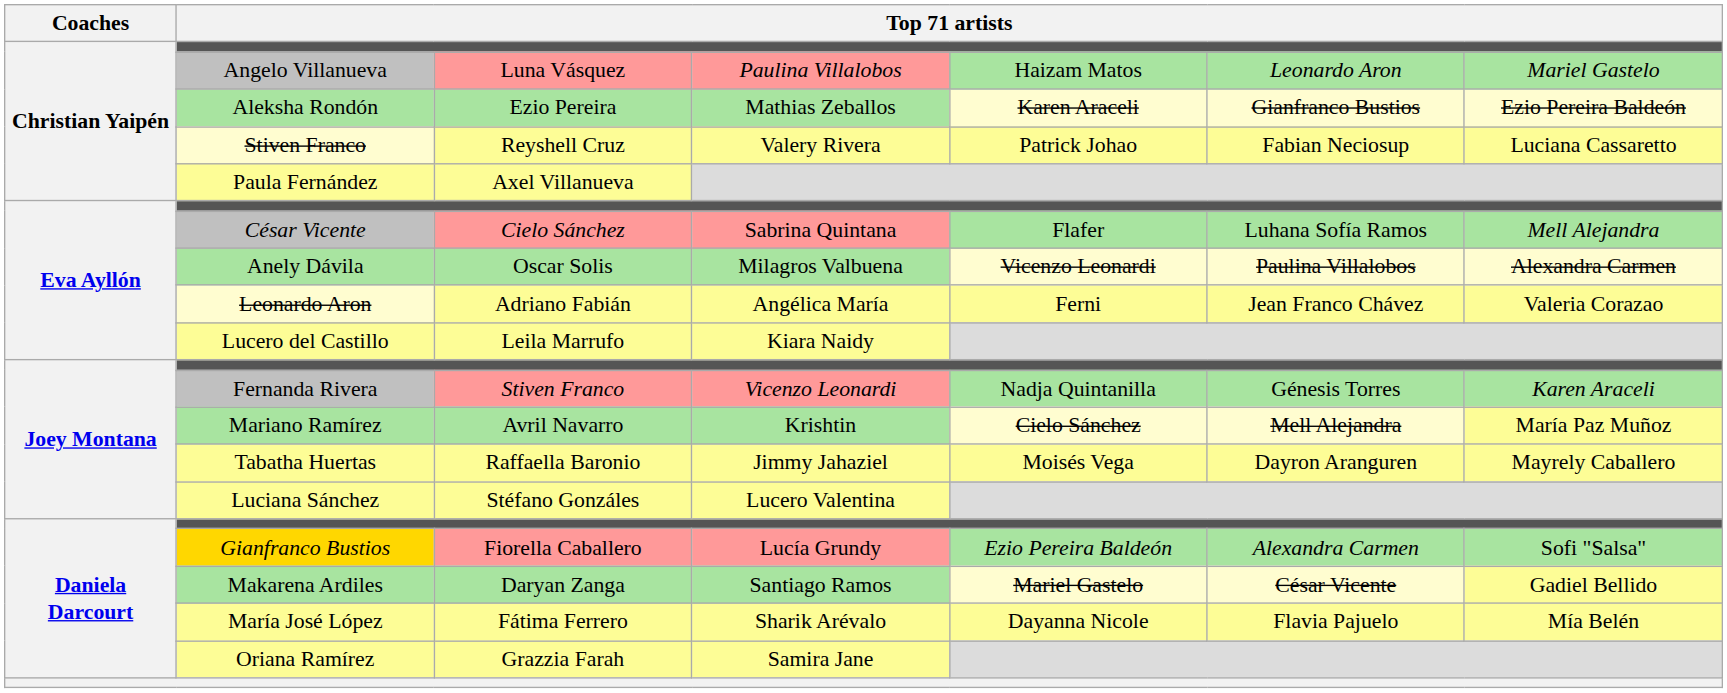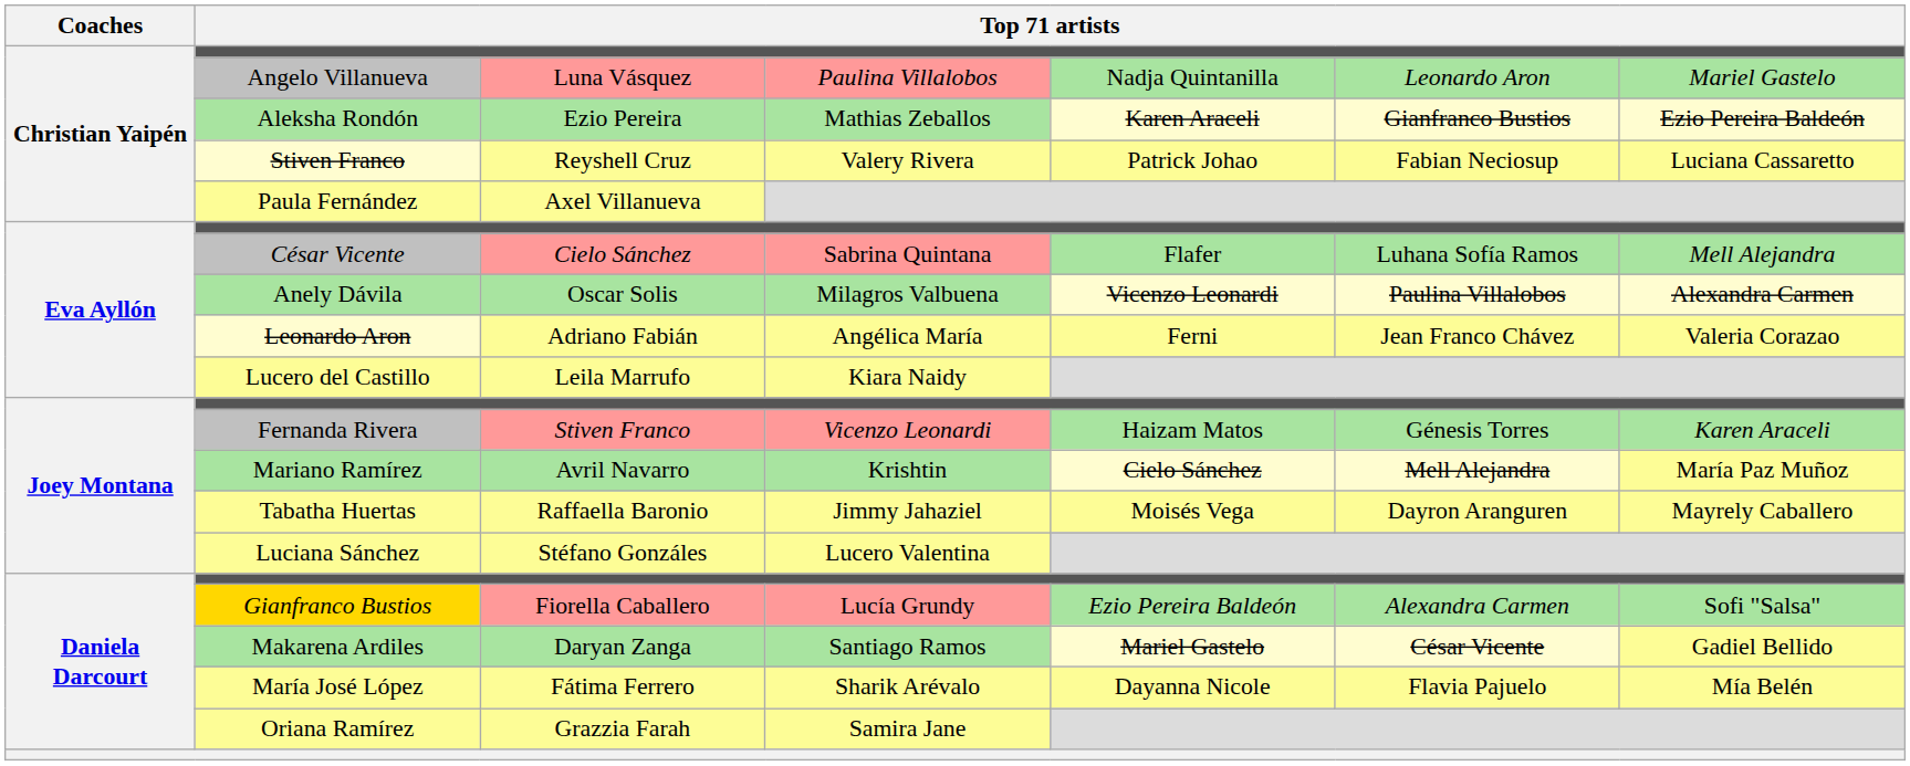Angelo Villanueva | column 5: Haizam Matos -> Nadja Quintanilla
Fernanda Rivera | column 5: Nadja Quintanilla -> Haizam Matos
